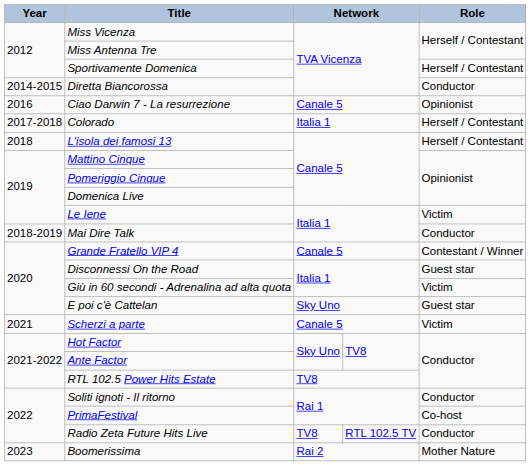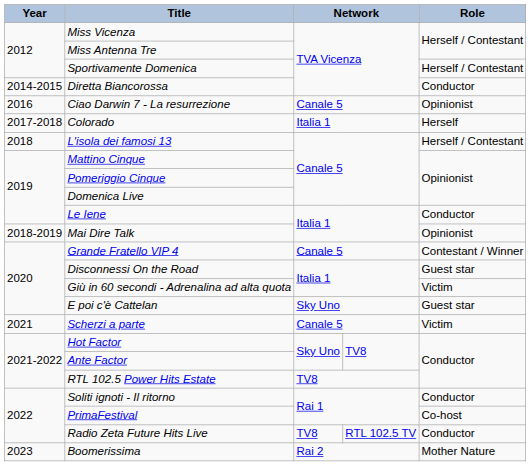Colorado | Role: Herself / Contestant -> Herself
Le Iene | Role: Victim -> Conductor
Mai Dire Talk | Role: Conductor -> Opinionist
